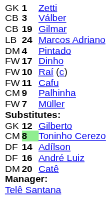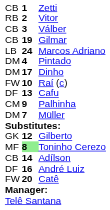Zetti | column 1: GK -> CB
+ row: RB | 2 | Vitor
Dinho | column 1: FW -> DM
Cafu | column 1: FW -> DF
Cafu | column 2: 11 -> 13
Müller | column 1: FW -> DM
Toninho Cerezo | column 1: CM -> MF
Adílson | column 1: DF -> CB
Catê | column 1: DM -> FW
